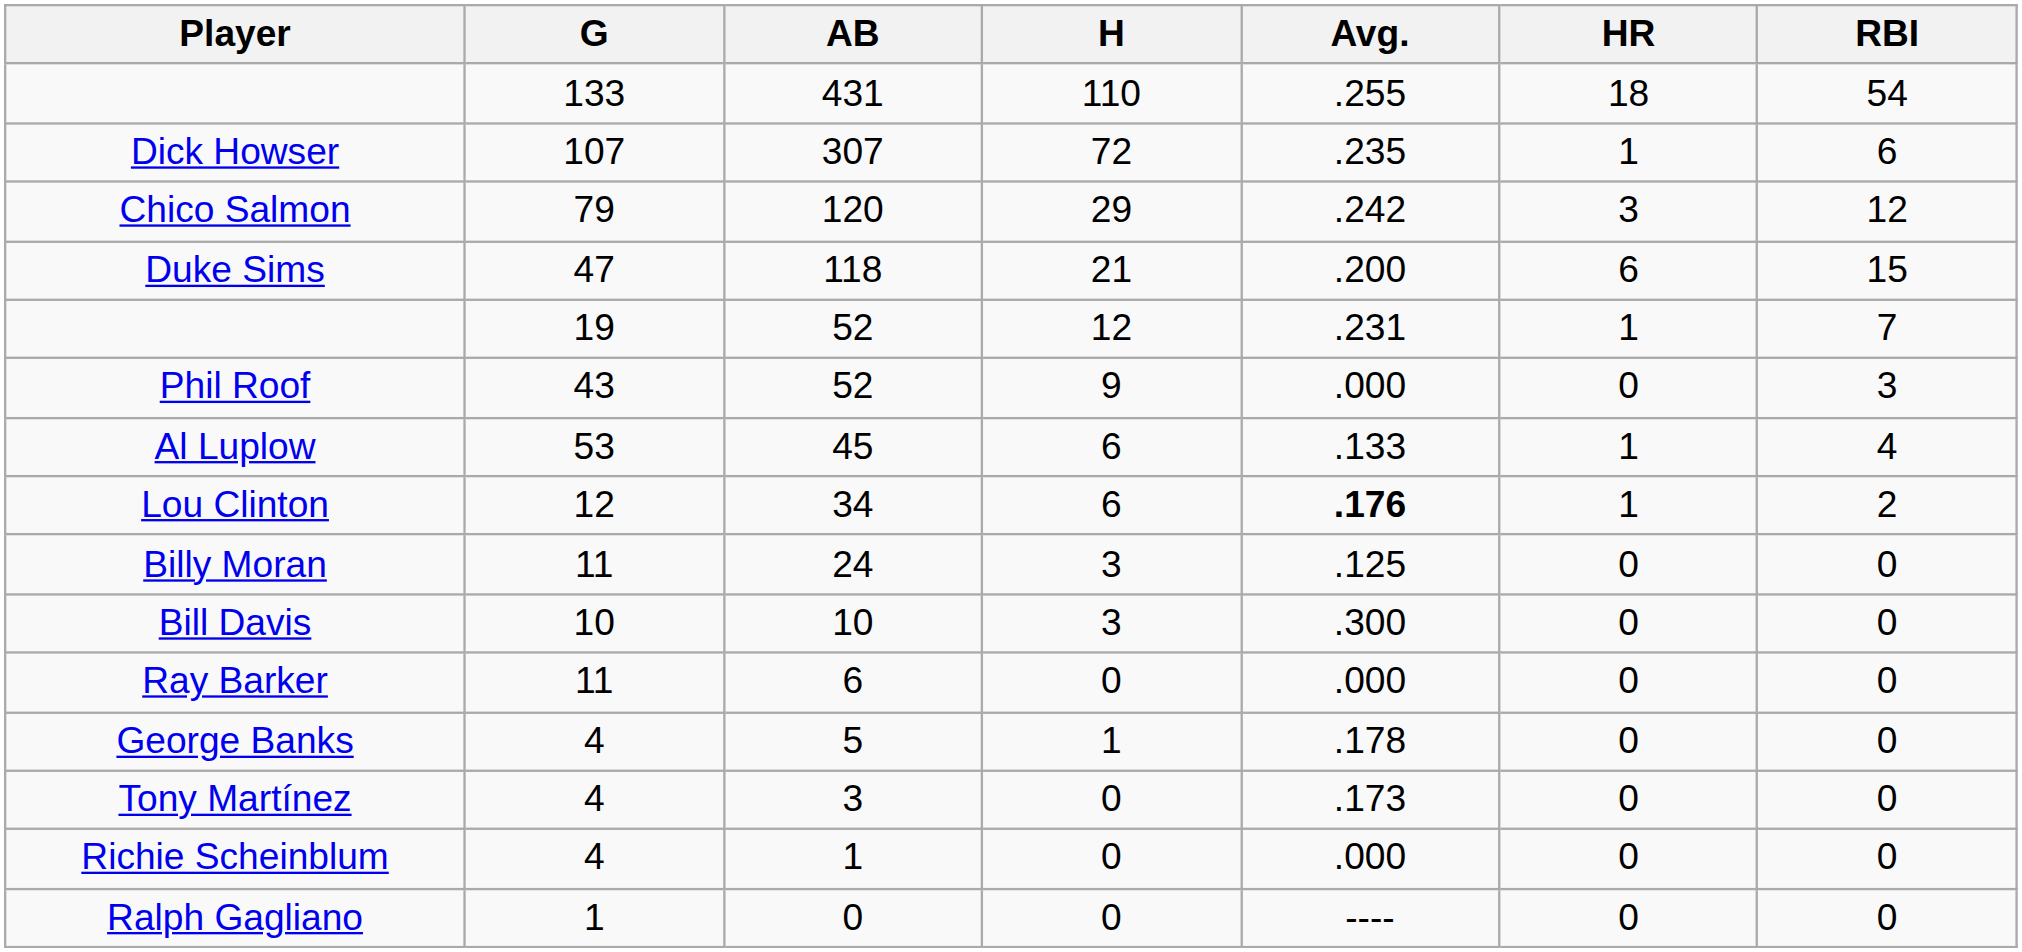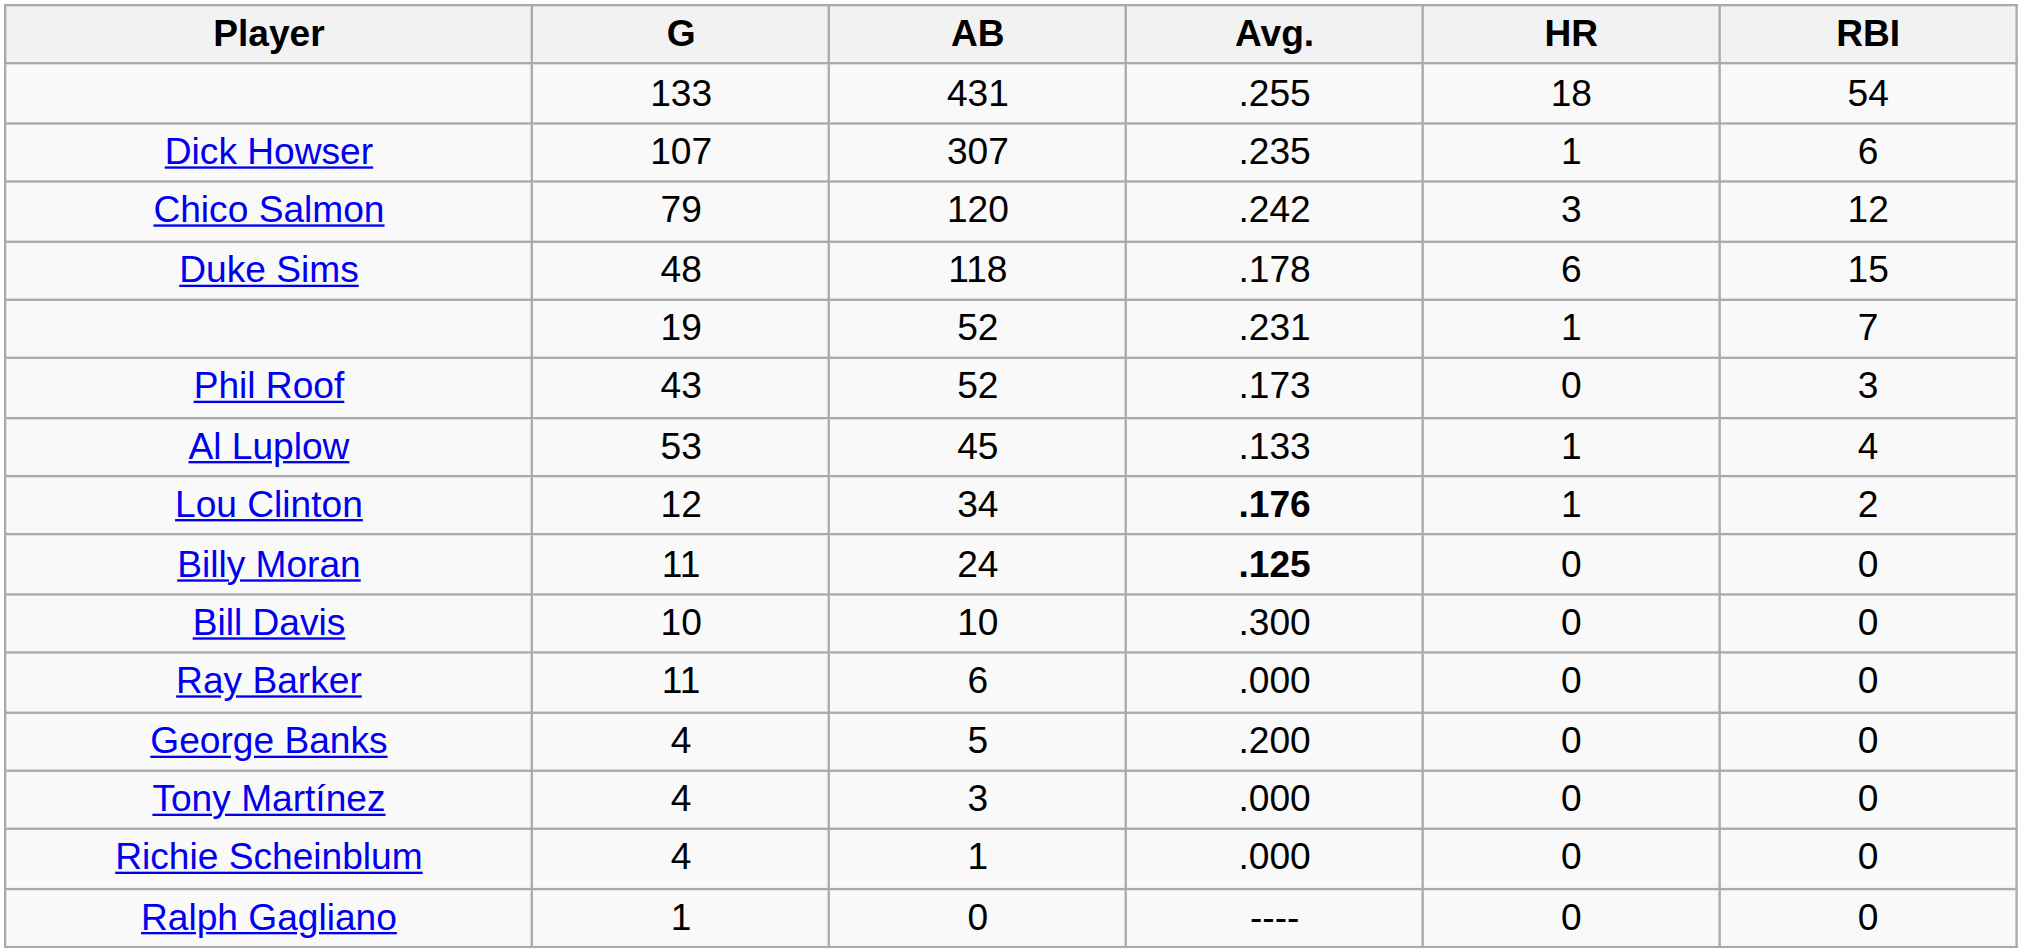- column: H | 110 | 72 | 29 | 21 | 12 | 9 | 6 | 6 | 3 | 3 | 0 | 1 | 0 | 0 | 0
Duke Sims | G: 47 -> 48
Duke Sims | Avg.: .200 -> .178
Phil Roof | Avg.: .000 -> .173
Billy Moran | Avg.: normal -> bold
George Banks | Avg.: .178 -> .200
Tony Martínez | Avg.: .173 -> .000
